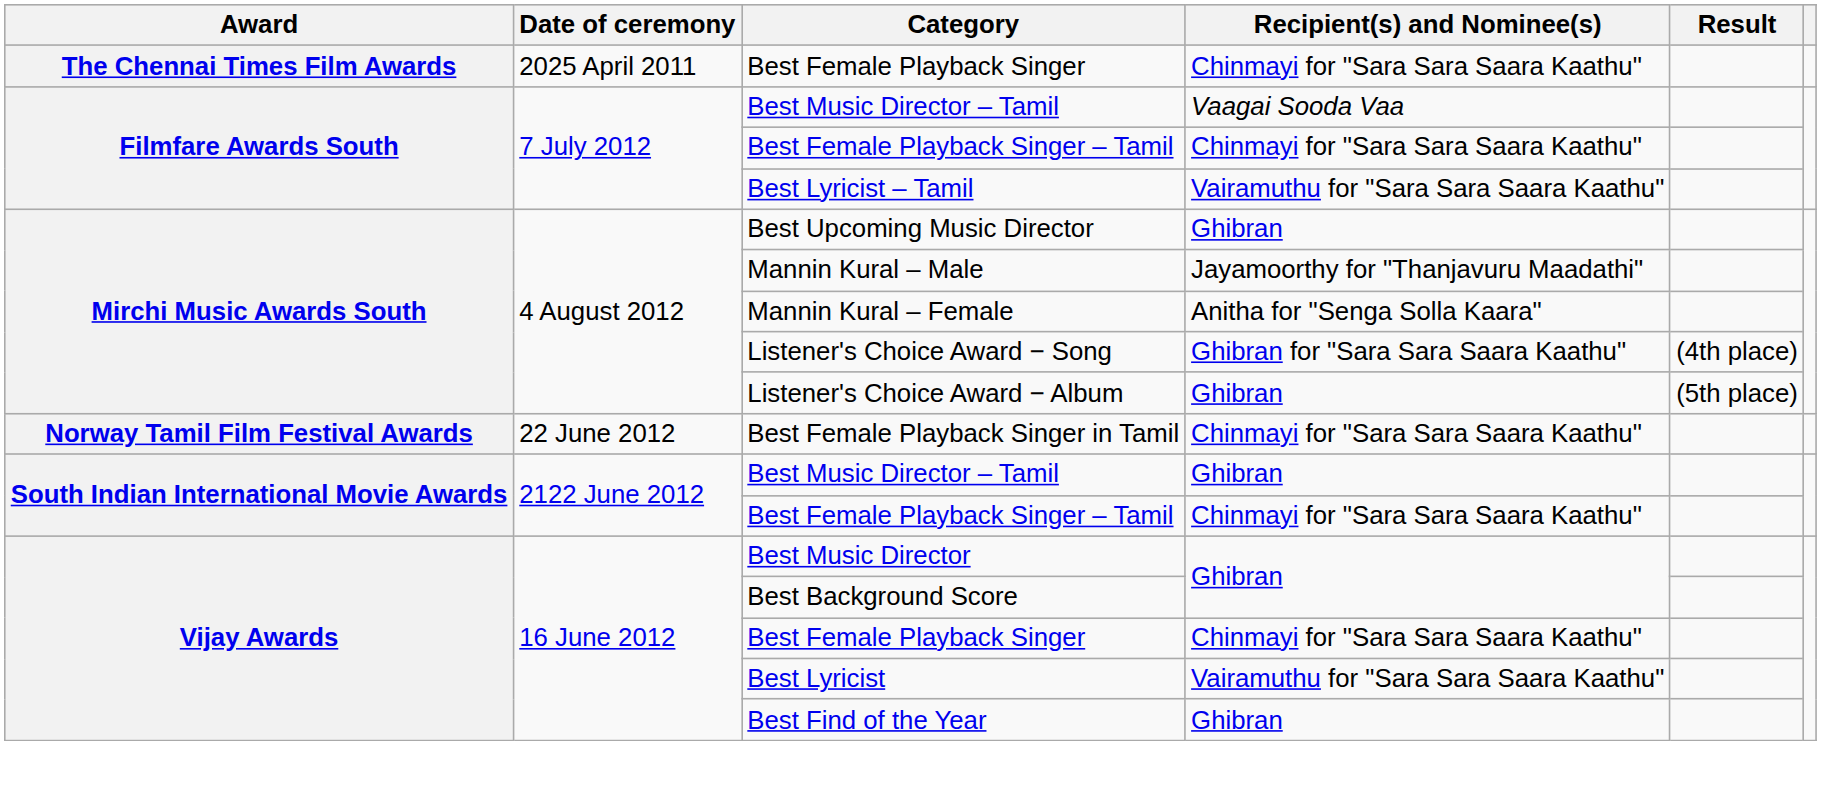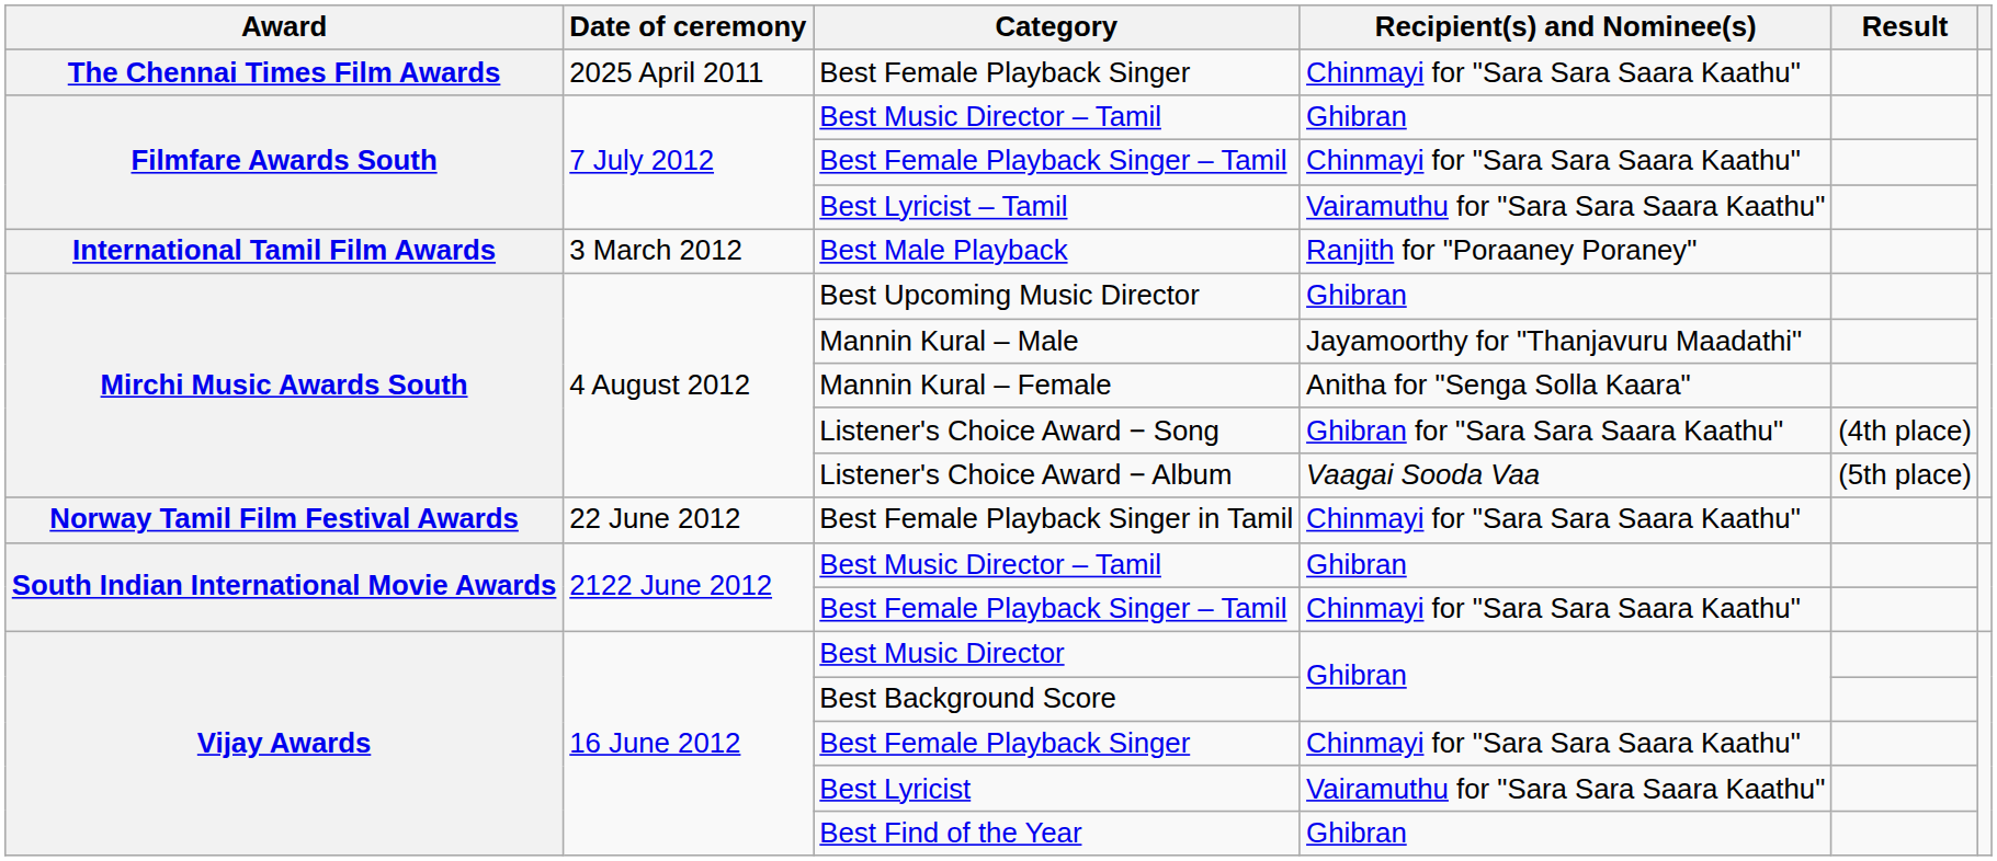Filmfare Awards South / Best Music Director – Tamil | Recipient(s) and Nominee(s): Vaagai Sooda Vaa -> Ghibran
+ row: International Tamil Film Awards | 3 March 2012 | Best Male Playback | Ranjith for "Poraaney Poraney"
Listener's Choice Award − Album | Recipient(s) and Nominee(s): Ghibran -> Vaagai Sooda Vaa
